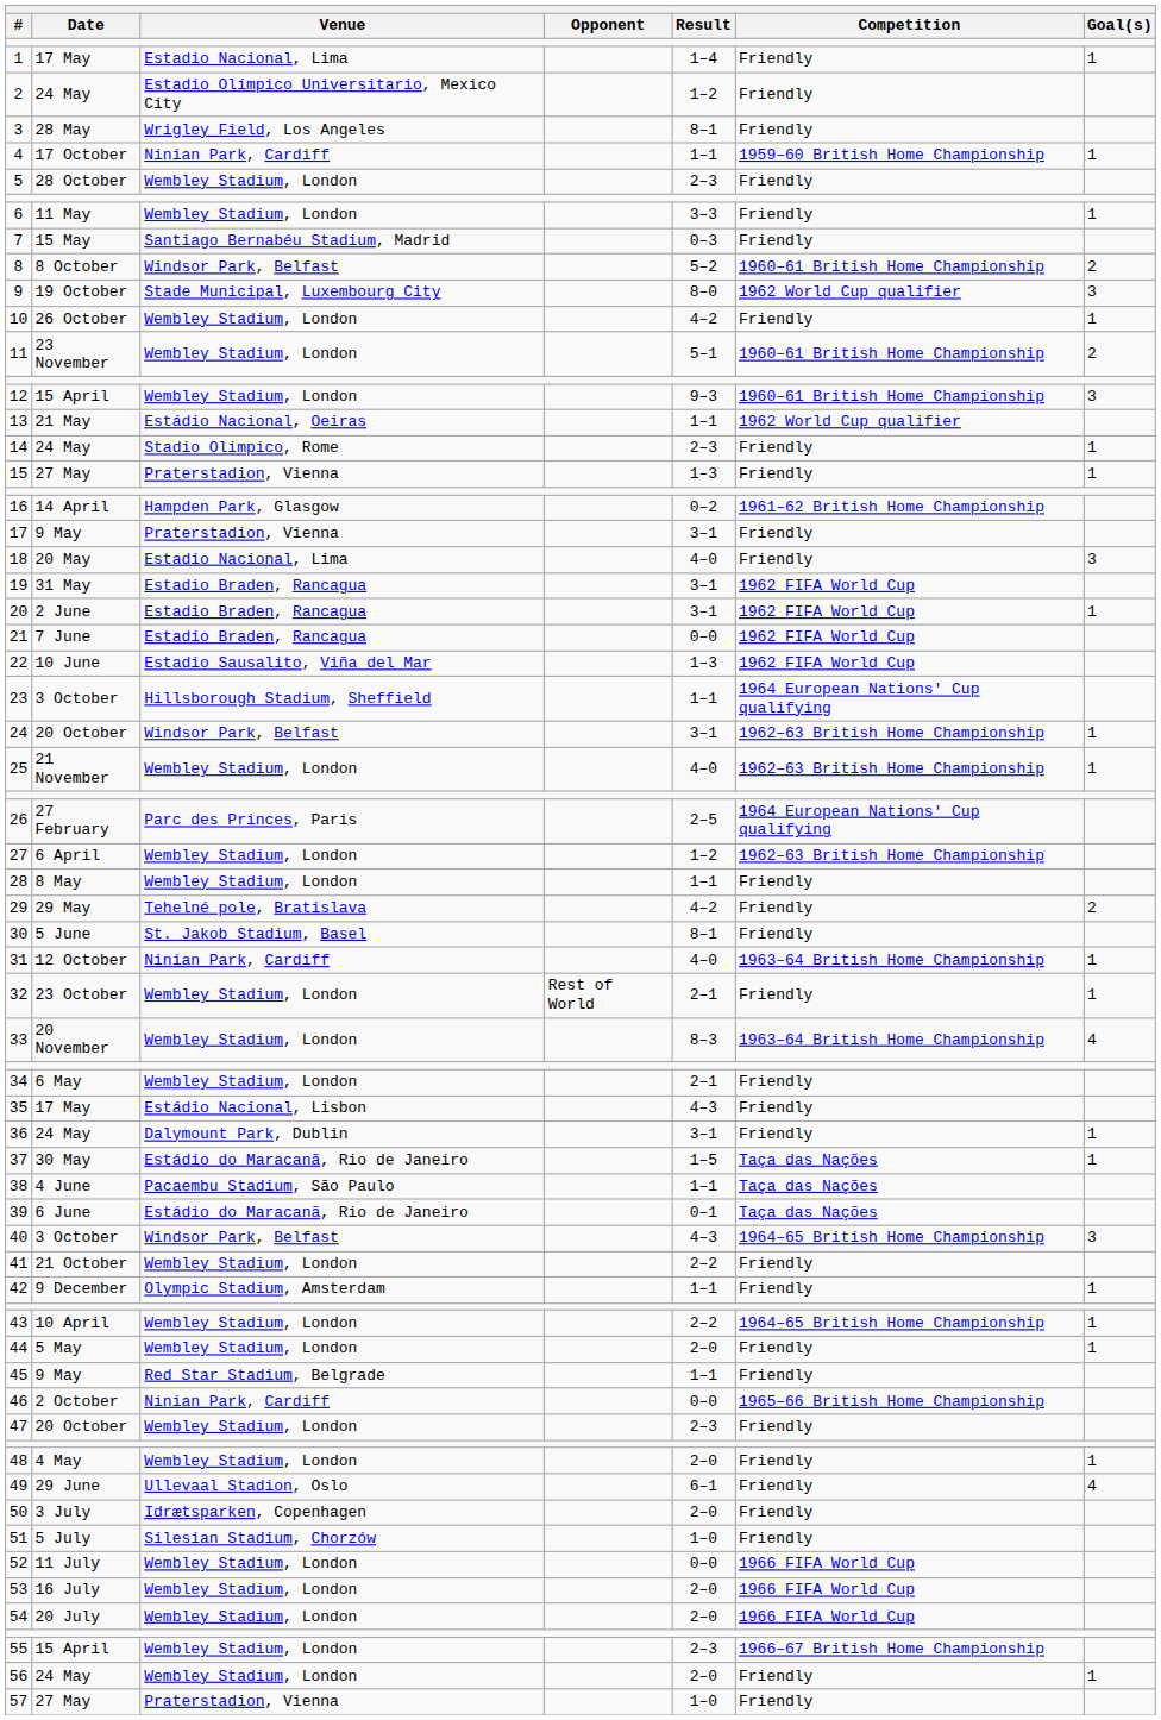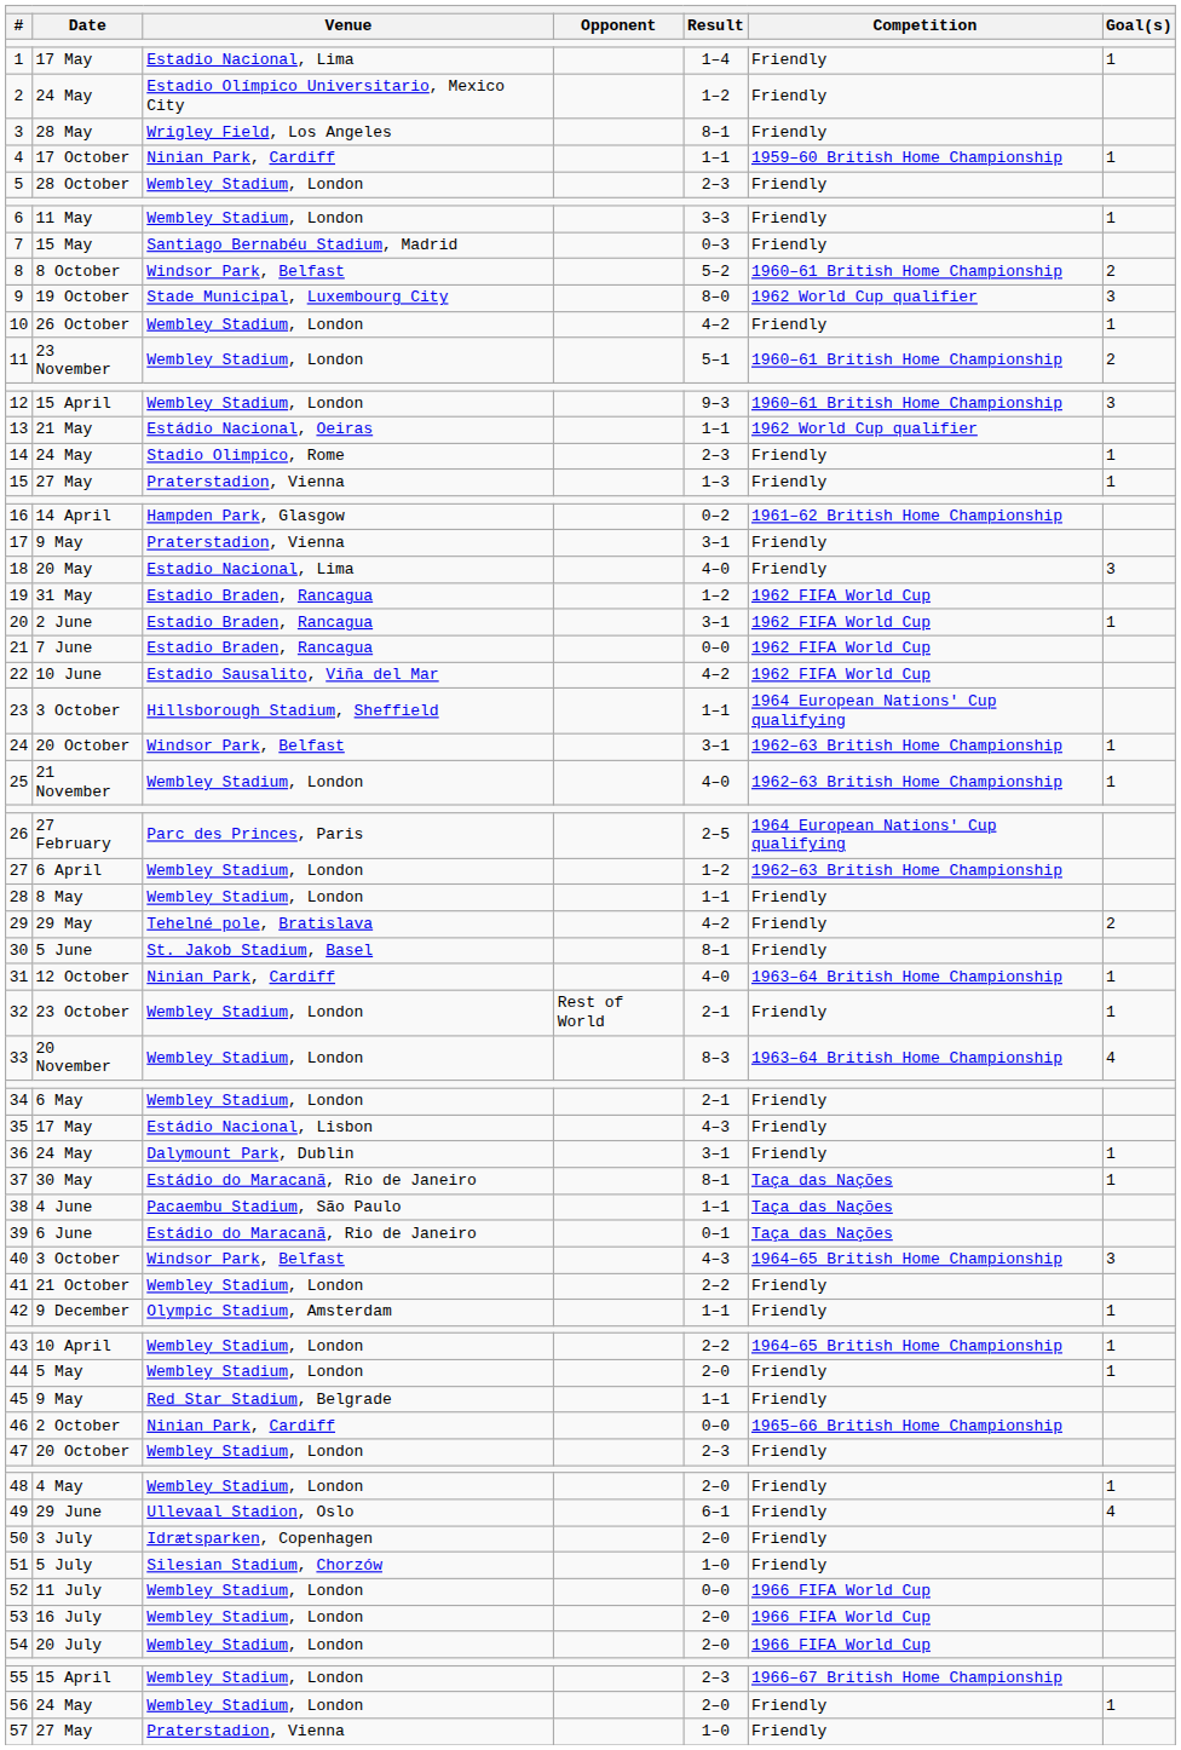19 | Result: 3–1 -> 1–2
22 | Result: 1–3 -> 4–2
37 | Result: 1–5 -> 8–1
